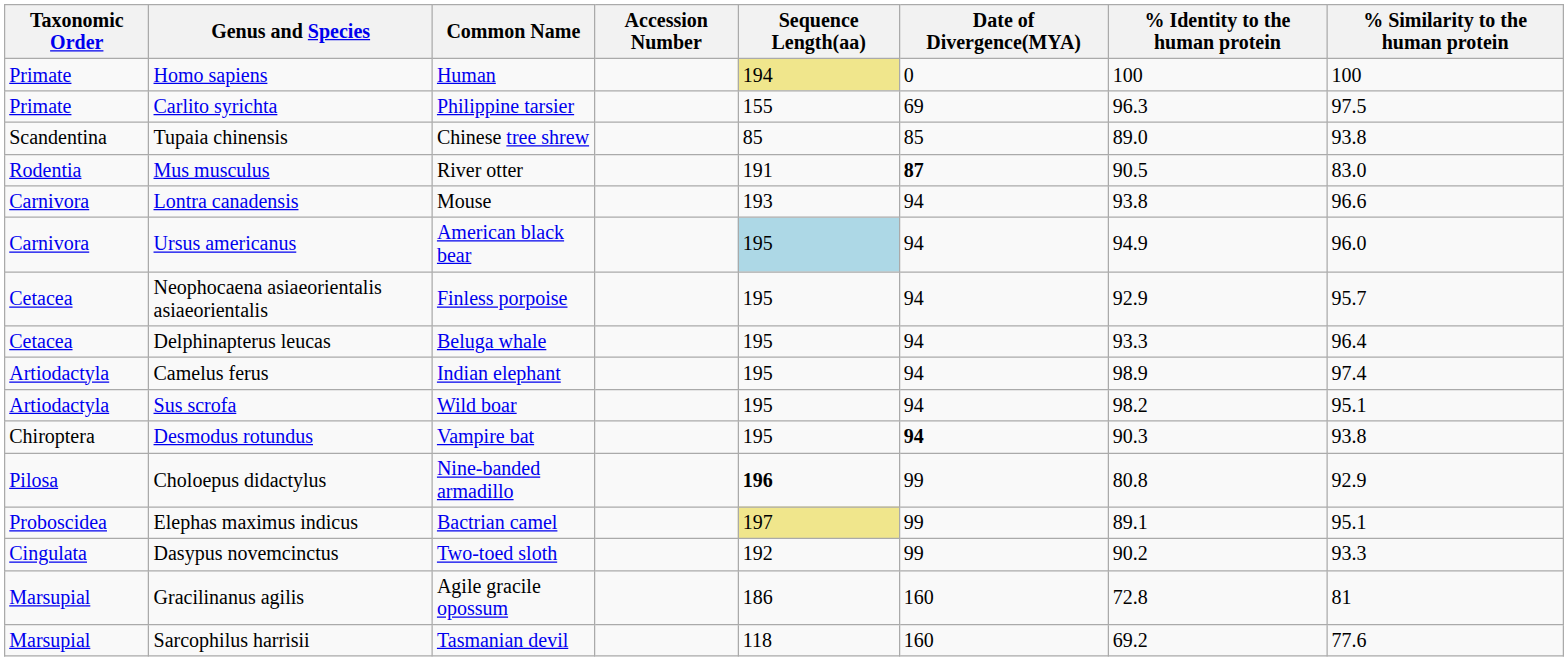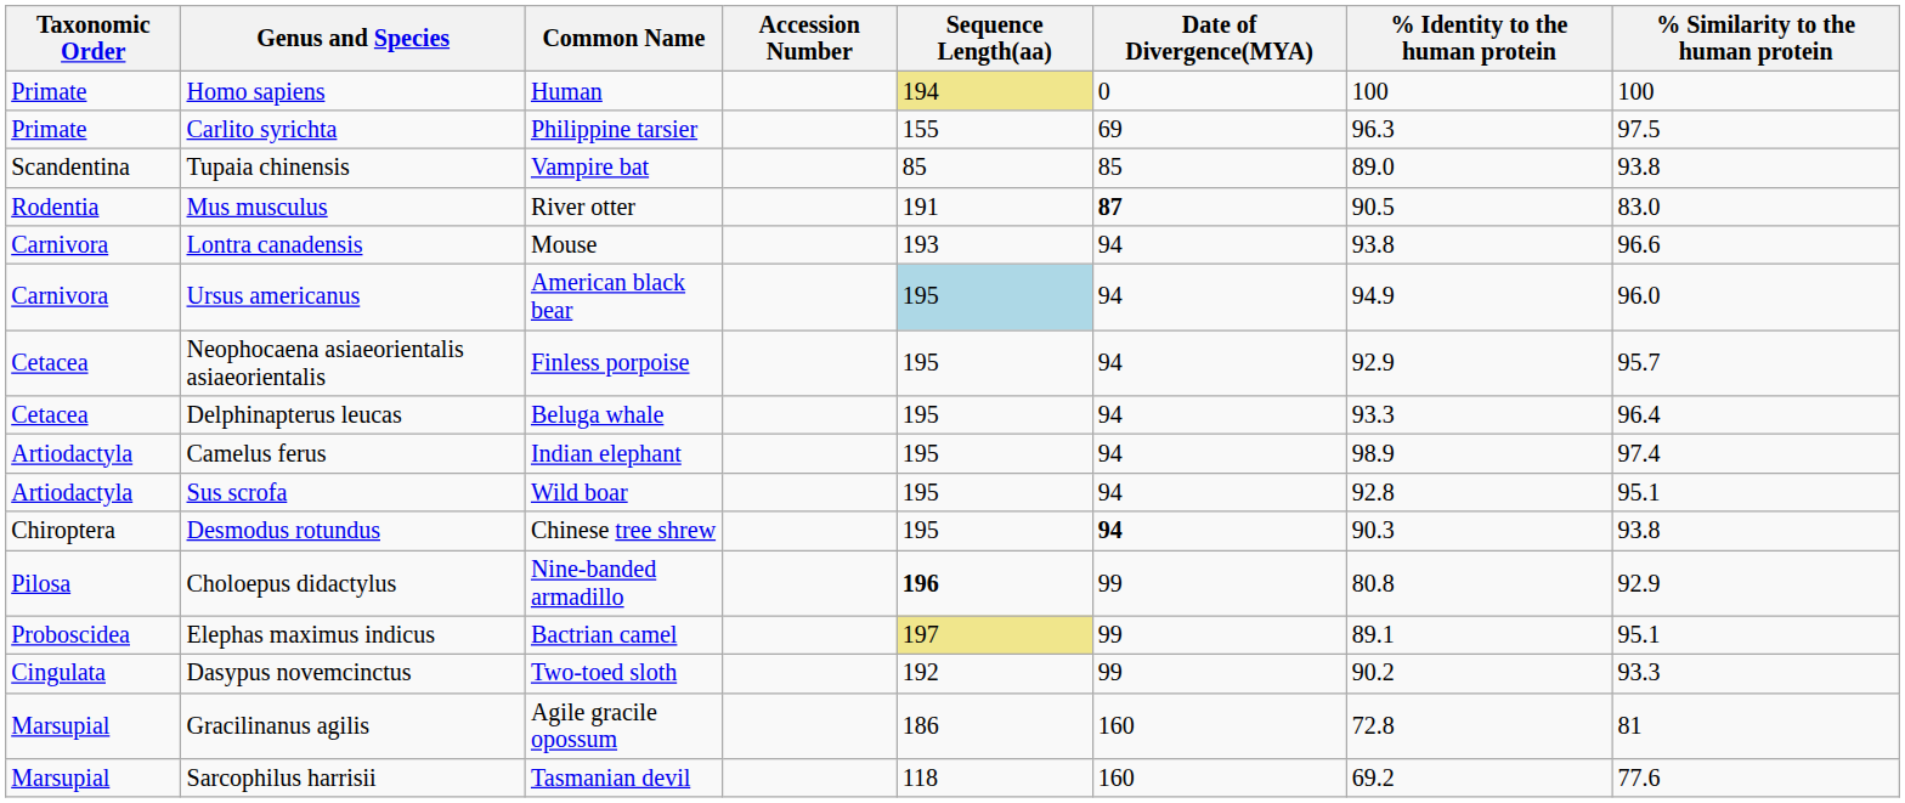Tupaia chinensis | Common Name: Chinese tree shrew -> Vampire bat
Sus scrofa | % Identity to the human protein: 98.2 -> 92.8
Desmodus rotundus | Common Name: Vampire bat -> Chinese tree shrew
